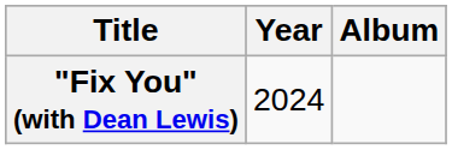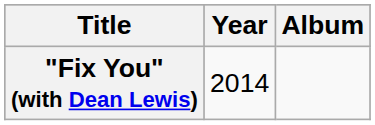"Fix You" (with Dean Lewis) | Year: 2024 -> 2014
